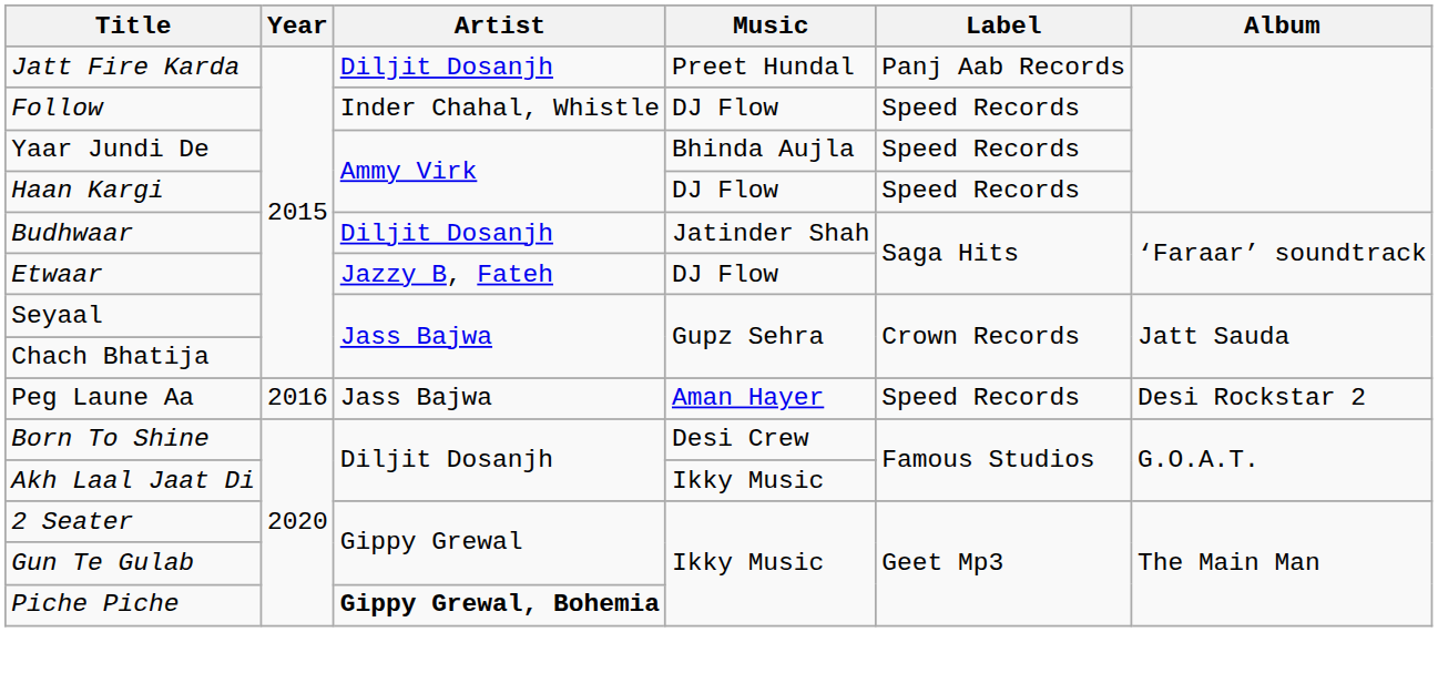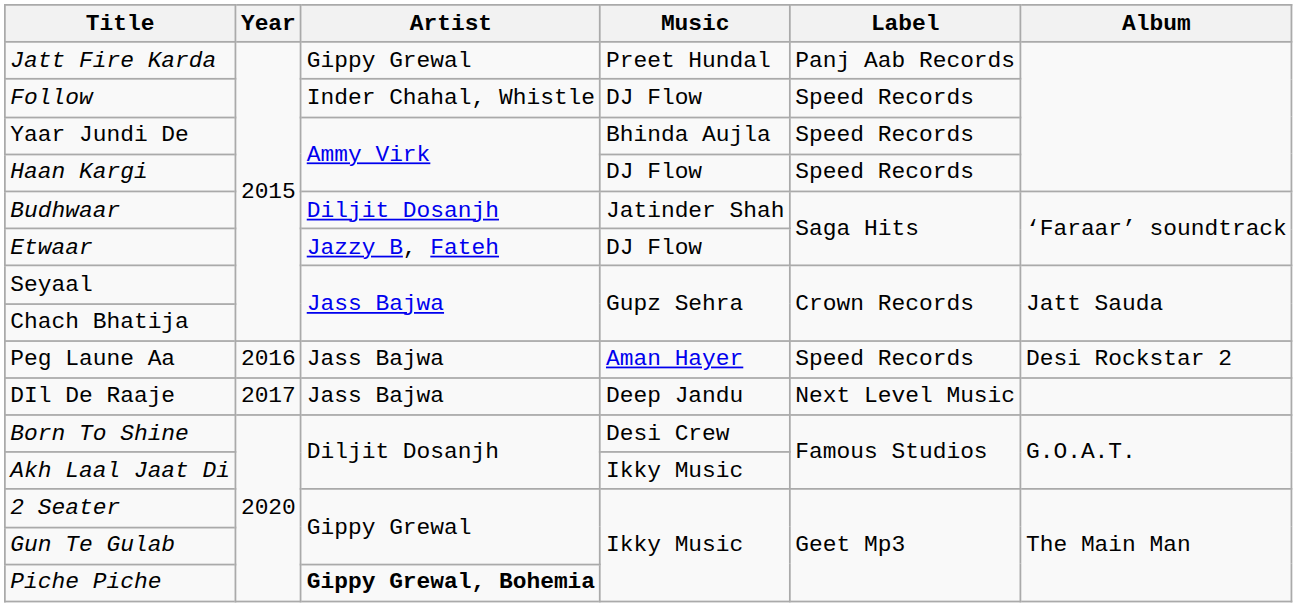Jatt Fire Karda | Artist: Diljit Dosanjh -> Gippy Grewal
+ row: DIl De Raaje | 2017 | Jass Bajwa | Deep Jandu | Next Level Music
